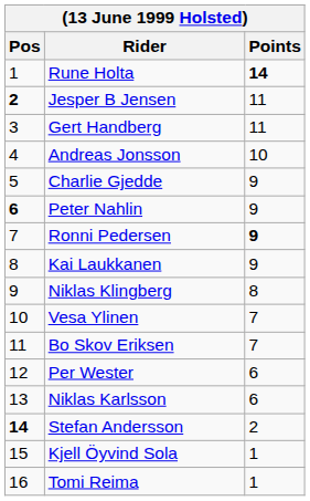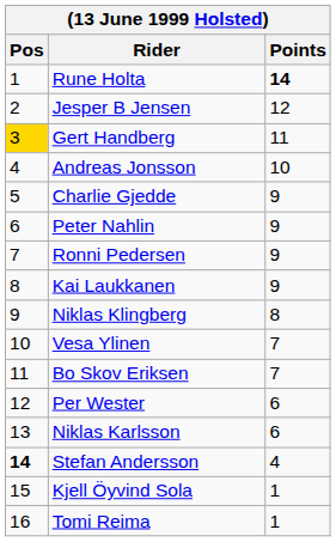Jesper B Jensen | Pos: bold -> normal
Jesper B Jensen | Points: 11 -> 12
Gert Handberg | Pos: no background -> gold background
Peter Nahlin | Pos: bold -> normal
Ronni Pedersen | Points: bold -> normal
Stefan Andersson | Points: 2 -> 4
